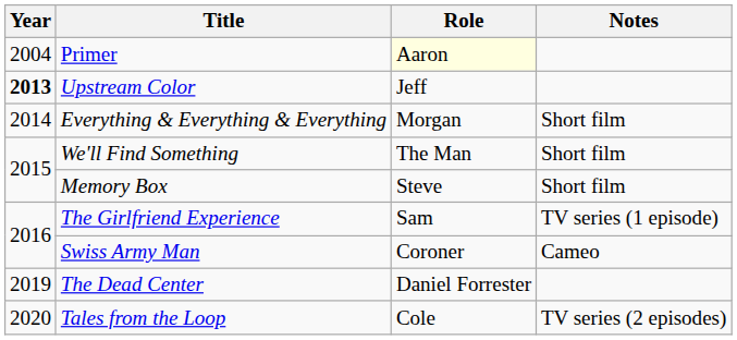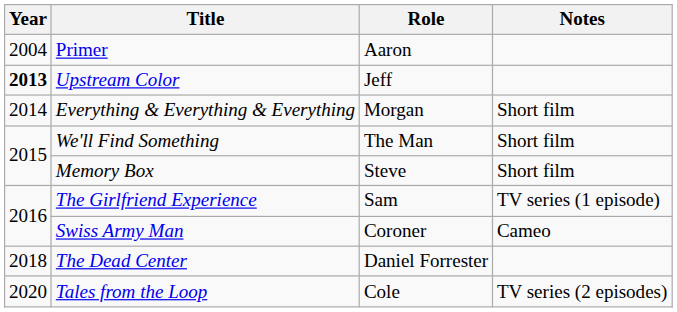Primer | Role: lightyellow background -> no background
The Dead Center | Year: 2019 -> 2018
